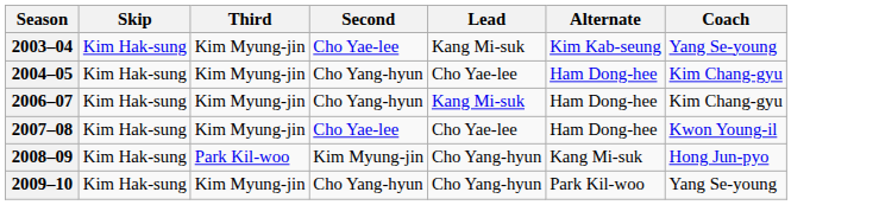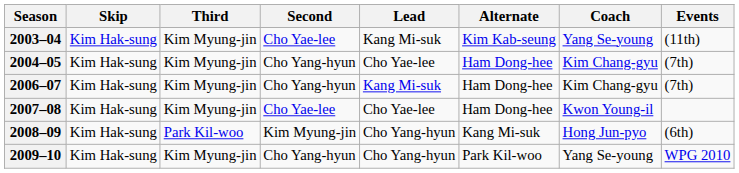+ column: Events | (11th) | (7th) | (7th) | (6th) | WPG 2010
